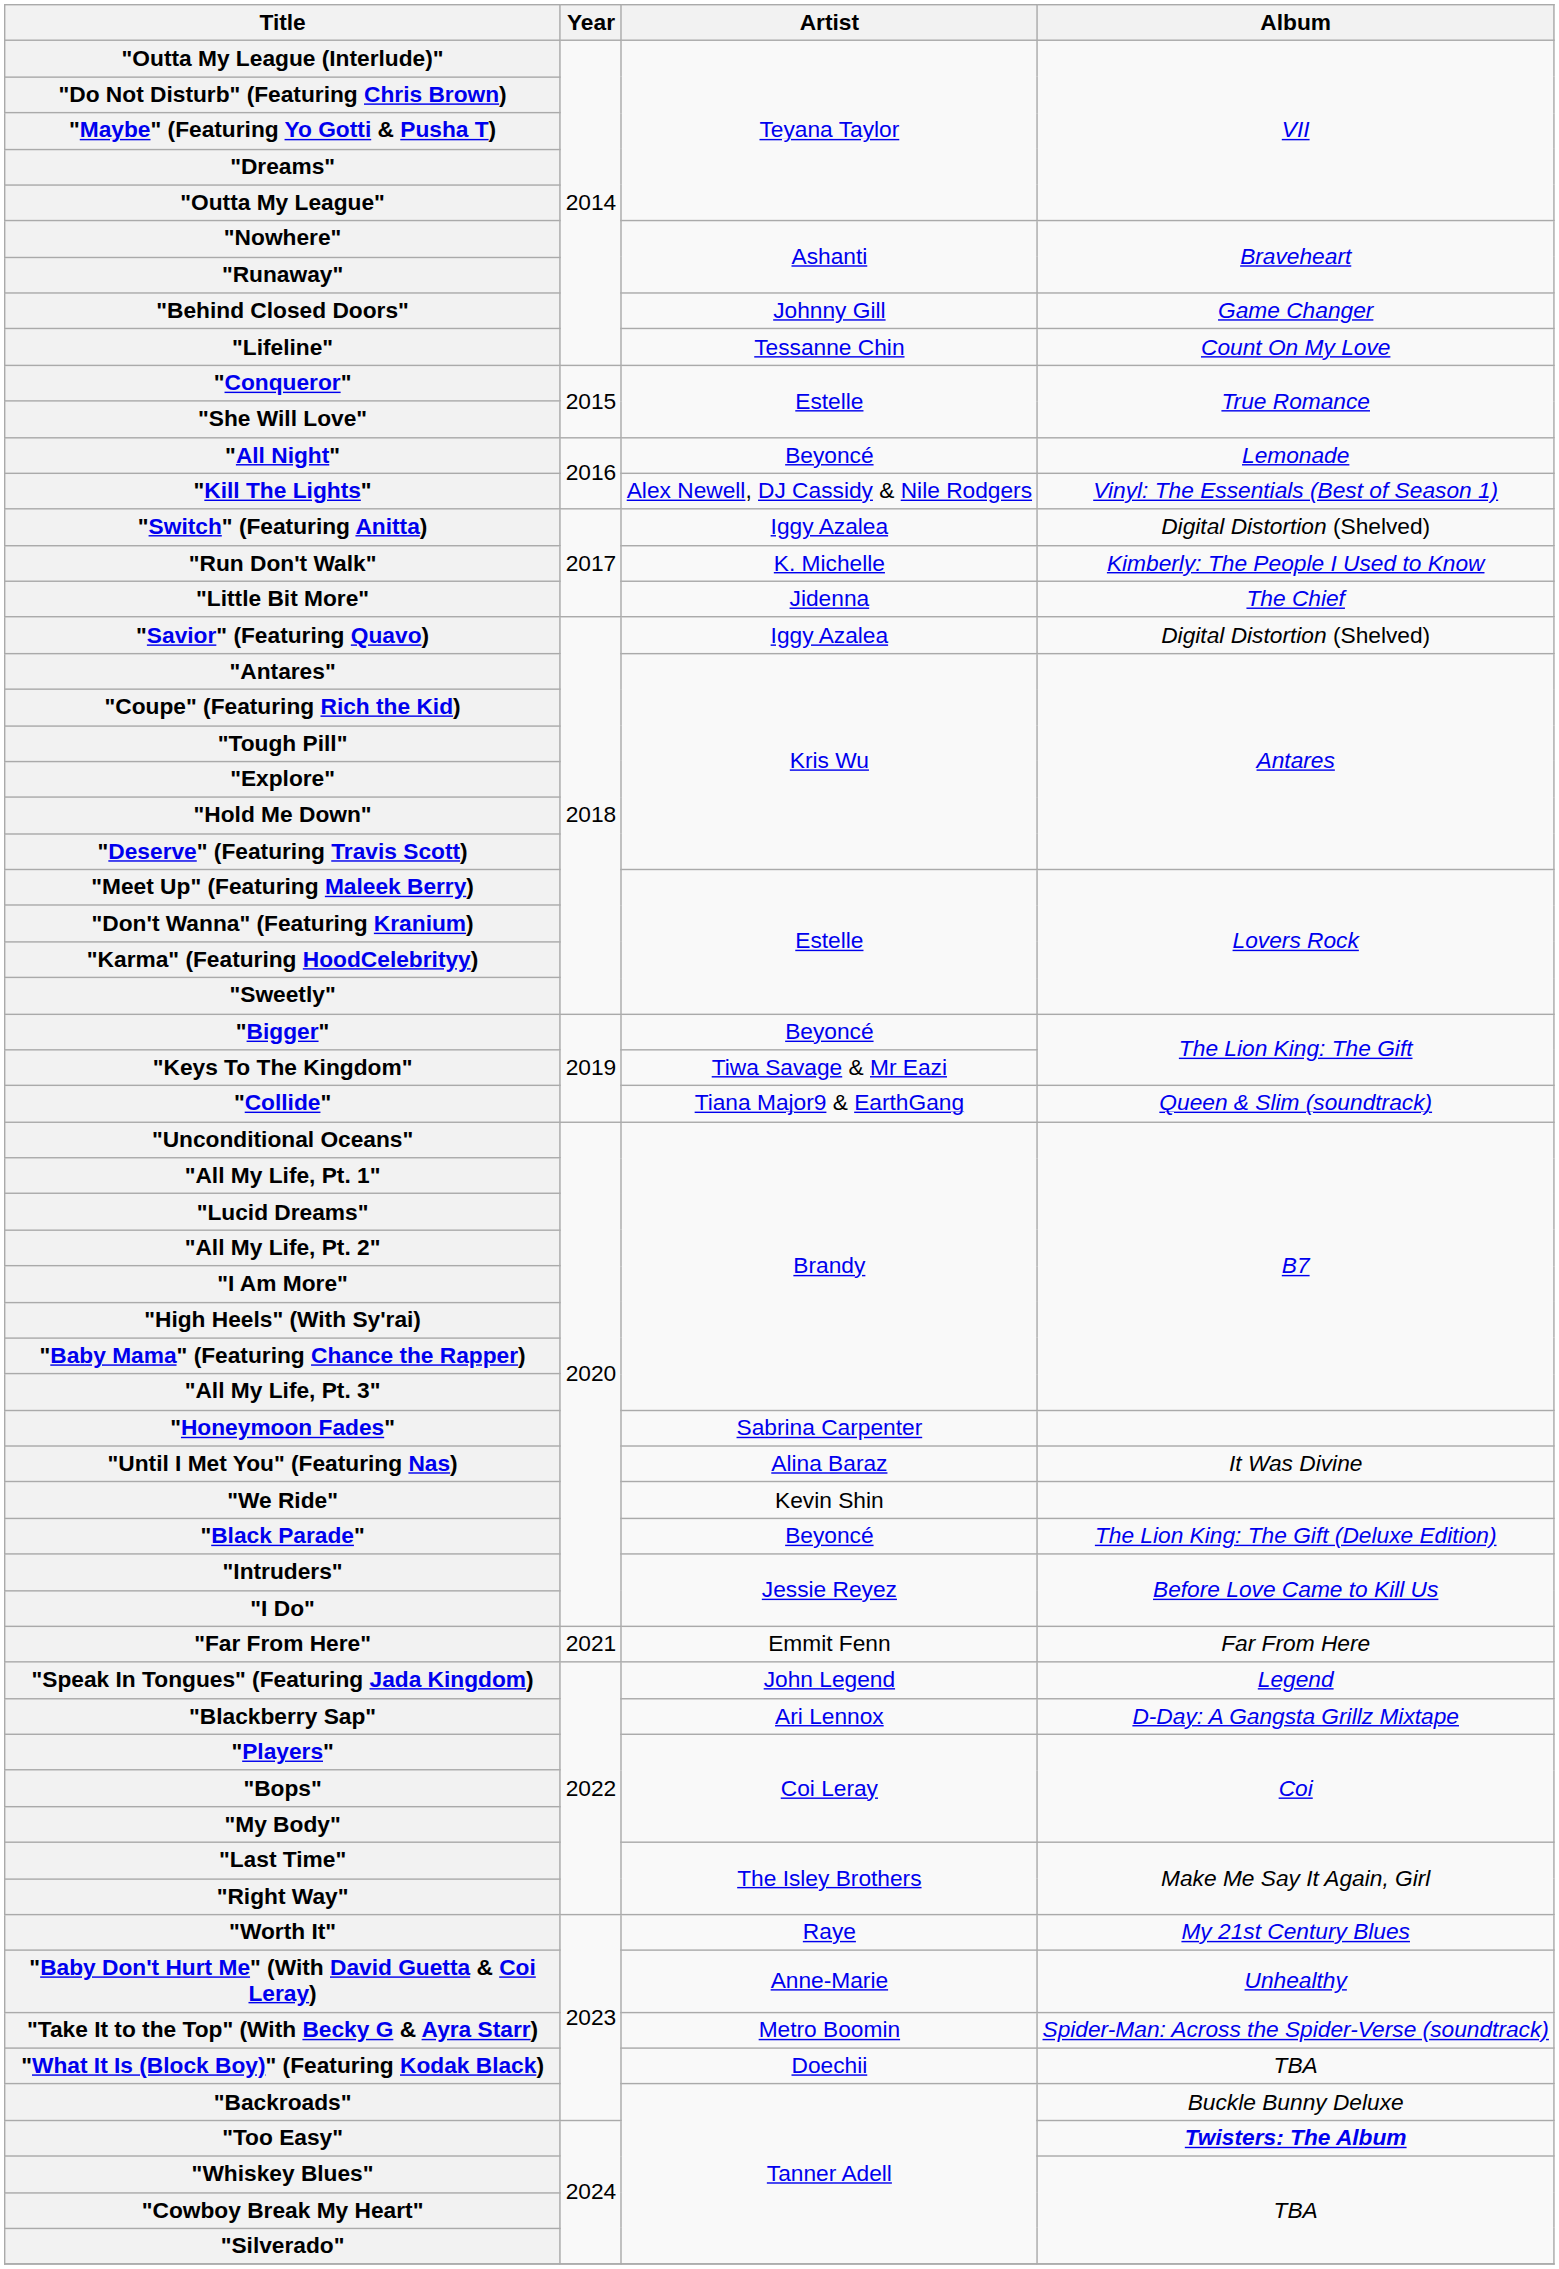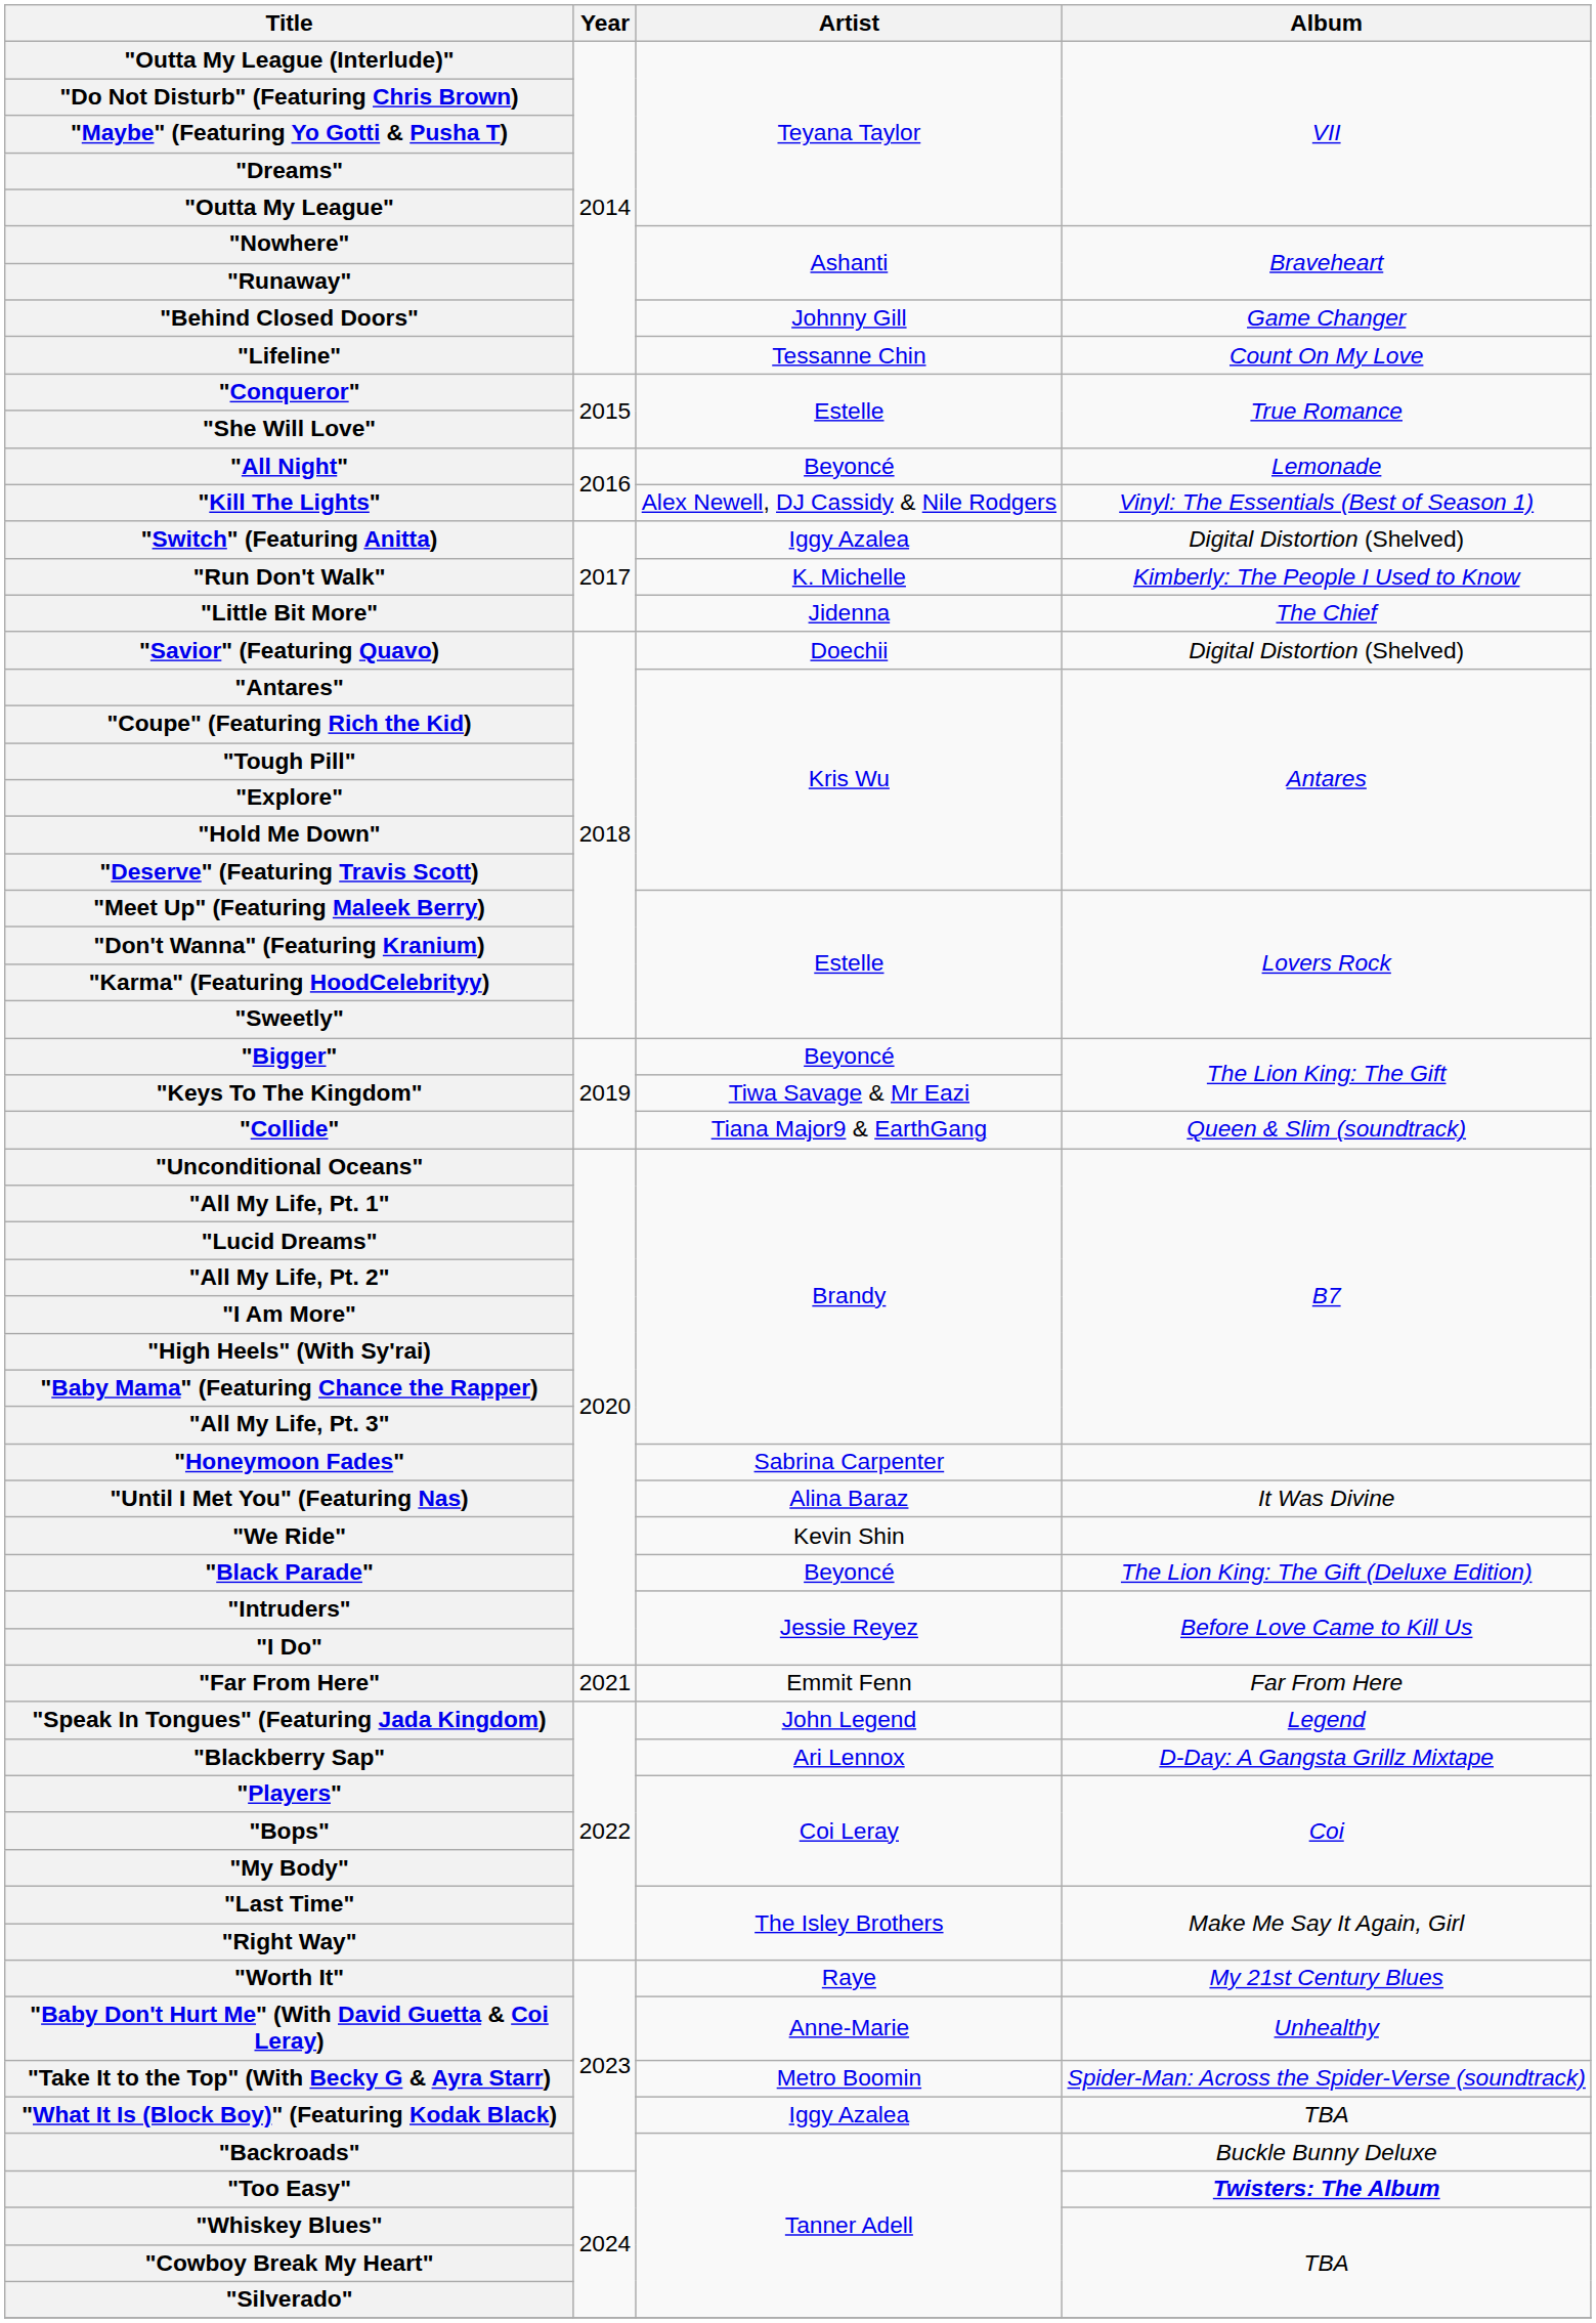"Savior" (Featuring Quavo) | Artist: Iggy Azalea -> Doechii
"What It Is (Block Boy)" (Featuring Kodak Black) | Artist: Doechii -> Iggy Azalea
